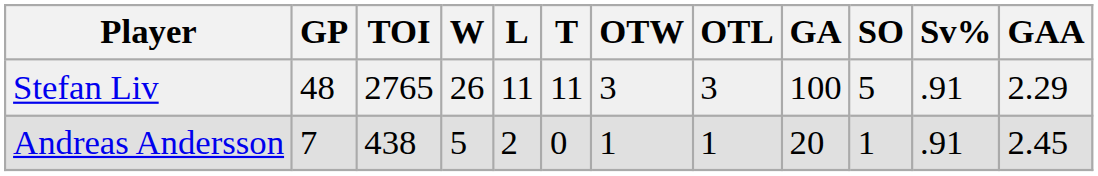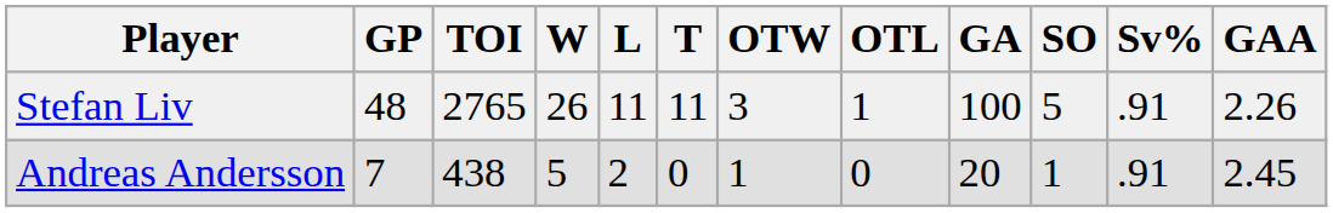Stefan Liv | OTL: 3 -> 1
Stefan Liv | GAA: 2.29 -> 2.26
Andreas Andersson | OTL: 1 -> 0
